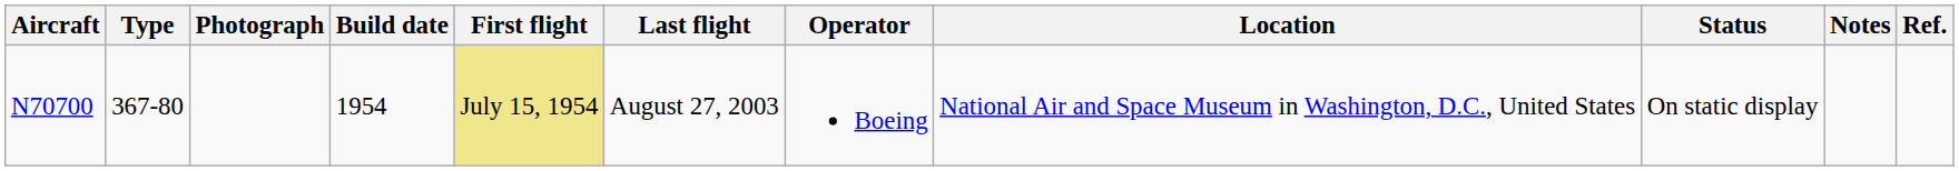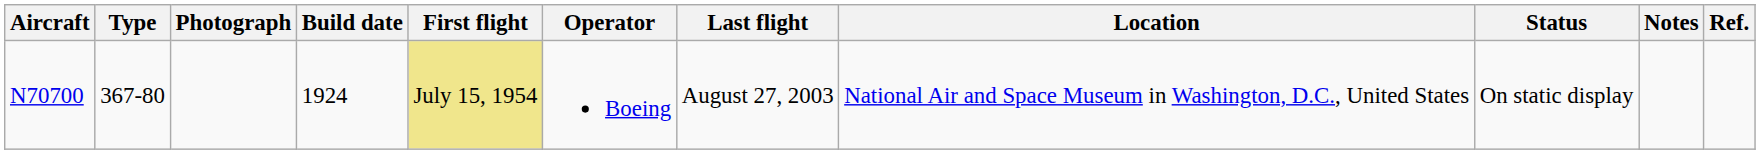columns swapped: Last flight <-> Operator
N70700 | Build date: 1954 -> 1924
